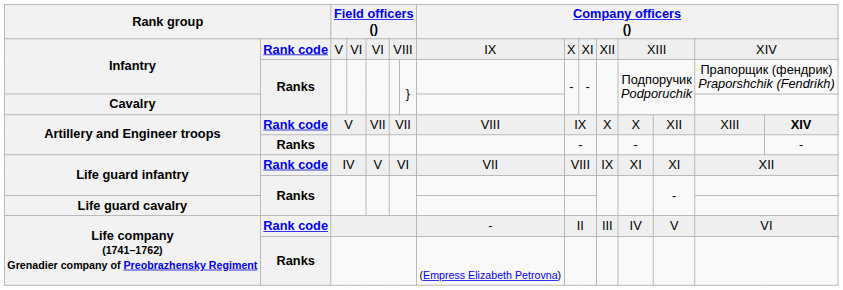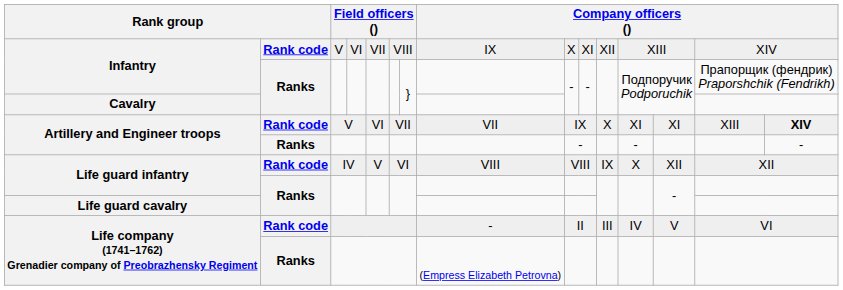Infantry / Rank code | column 5: VI -> VII
Artillery and Engineer troops / Rank code | column 5: VII -> VI
Artillery and Engineer troops / Rank code | column 8: VIII -> VII
Artillery and Engineer troops / Rank code | column 12: X -> XI
Artillery and Engineer troops / Rank code | column 13: XII -> XI
Life guard infantry / Rank code | column 8: VII -> VIII
Life guard infantry / Rank code | column 12: XI -> X
Life guard infantry / Rank code | column 13: XI -> XII
